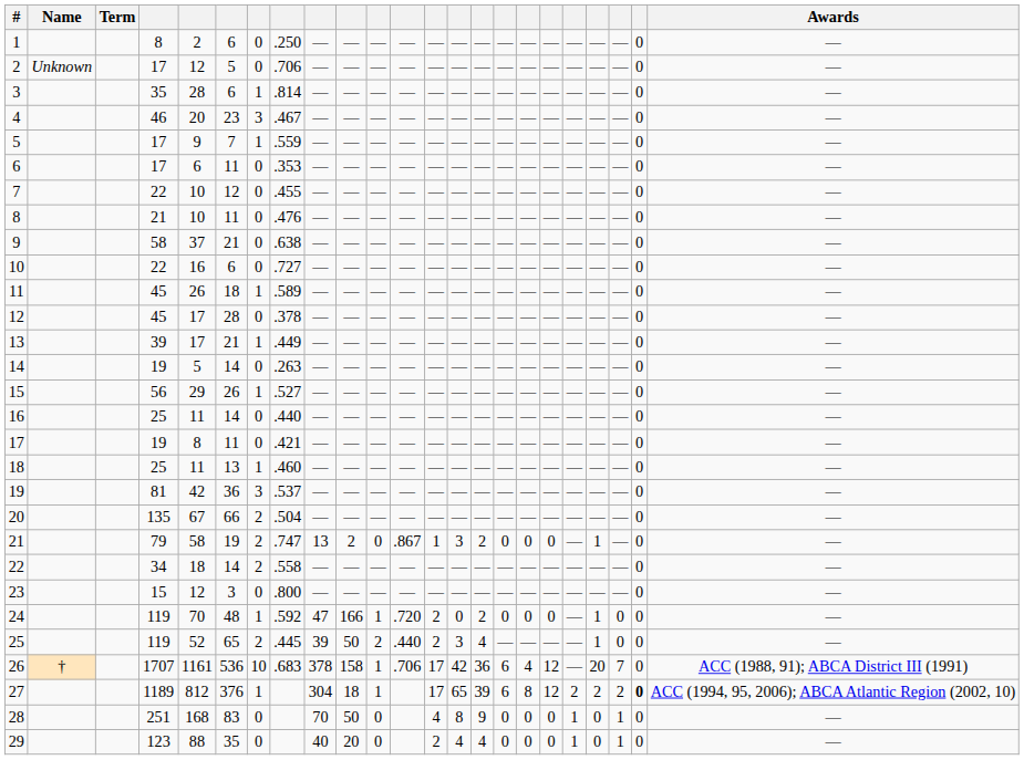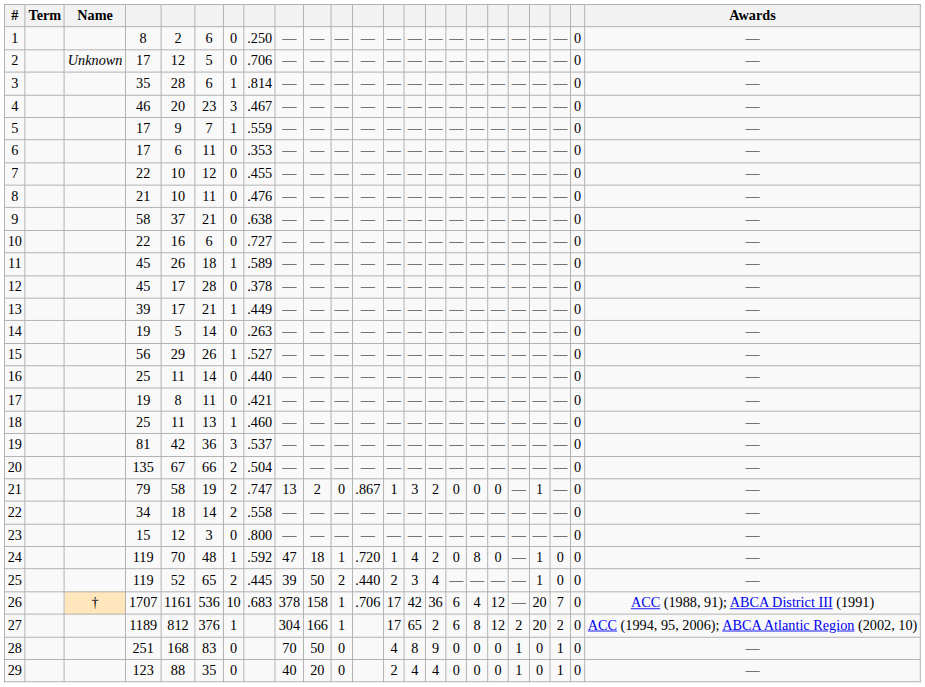columns swapped: Name <-> Term
24 | column 10: 166 -> 18
24 | column 13: 2 -> 1
24 | column 14: 0 -> 4
24 | column 17: 0 -> 8
27 | column 10: 18 -> 166
27 | column 15: 39 -> 2
27 | column 20: 2 -> 20
27 | column 22: bold -> normal
